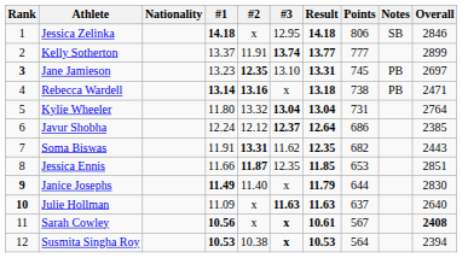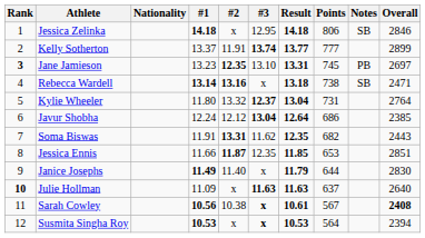Rebecca Wardell | Notes: PB -> SB
Kylie Wheeler | #3: 13.04 -> 12.37
Javur Shobha | #3: 12.37 -> 13.04
Janice Josephs | Rank: bold -> normal
Sarah Cowley | #2: x -> 10.38
Susmita Singha Roy | #2: 10.38 -> x
